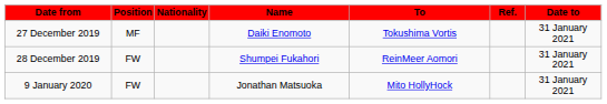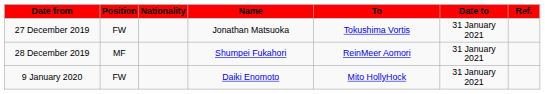columns swapped: Date to <-> Ref.
27 December 2019 | Position: MF -> FW
27 December 2019 | Name: Daiki Enomoto -> Jonathan Matsuoka
28 December 2019 | Position: FW -> MF
9 January 2020 | Name: Jonathan Matsuoka -> Daiki Enomoto
